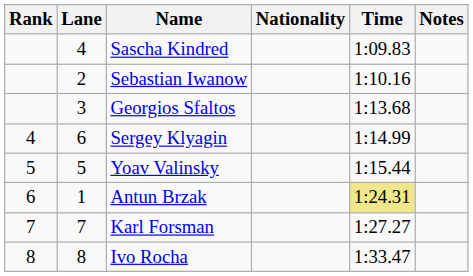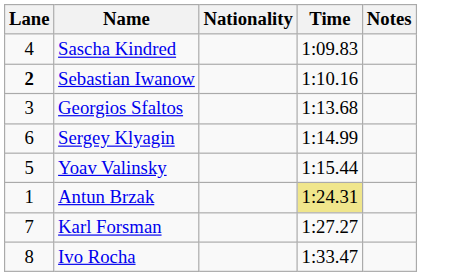- column: Rank | 4 | 5 | 6 | 7 | 8
Sebastian Iwanow | Lane: normal -> bold
